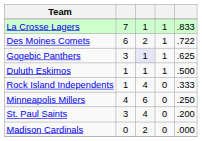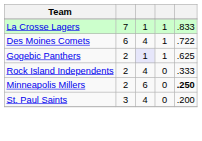Des Moines Comets | column 3: 2 -> 4
Gogebic Panthers | column 2: 3 -> 2
- row: Duluth Eskimos | 1 | 1 | 1 | .500
Rock Island Independents | column 2: 1 -> 2
Minneapolis Millers | column 2: 4 -> 2
Minneapolis Millers | column 5: normal -> bold
- row: Madison Cardinals | 0 | 2 | 0 | .000
